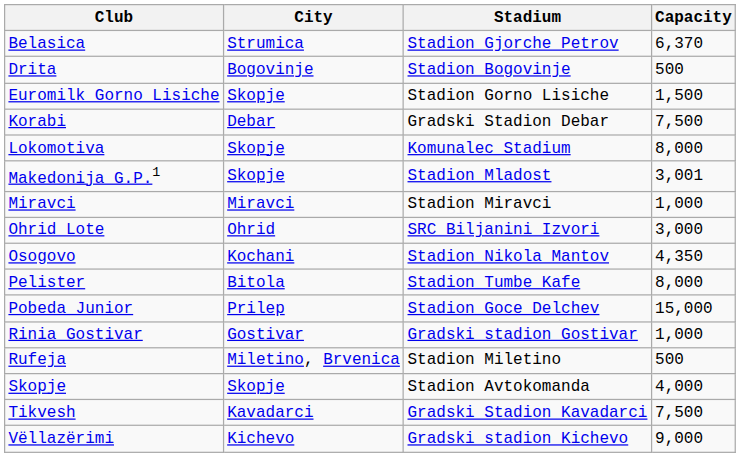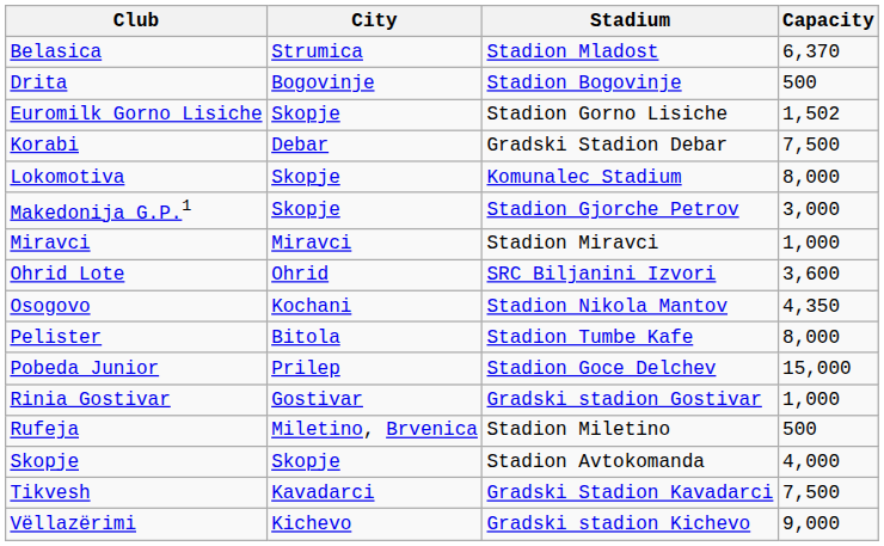Belasica | Stadium: Stadion Gjorche Petrov -> Stadion Mladost
Euromilk Gorno Lisiche | Capacity: 1,500 -> 1,502
Makedonija G.P.1 | Stadium: Stadion Mladost -> Stadion Gjorche Petrov
Makedonija G.P.1 | Capacity: 3,001 -> 3,000
Ohrid Lote | Capacity: 3,000 -> 3,600
